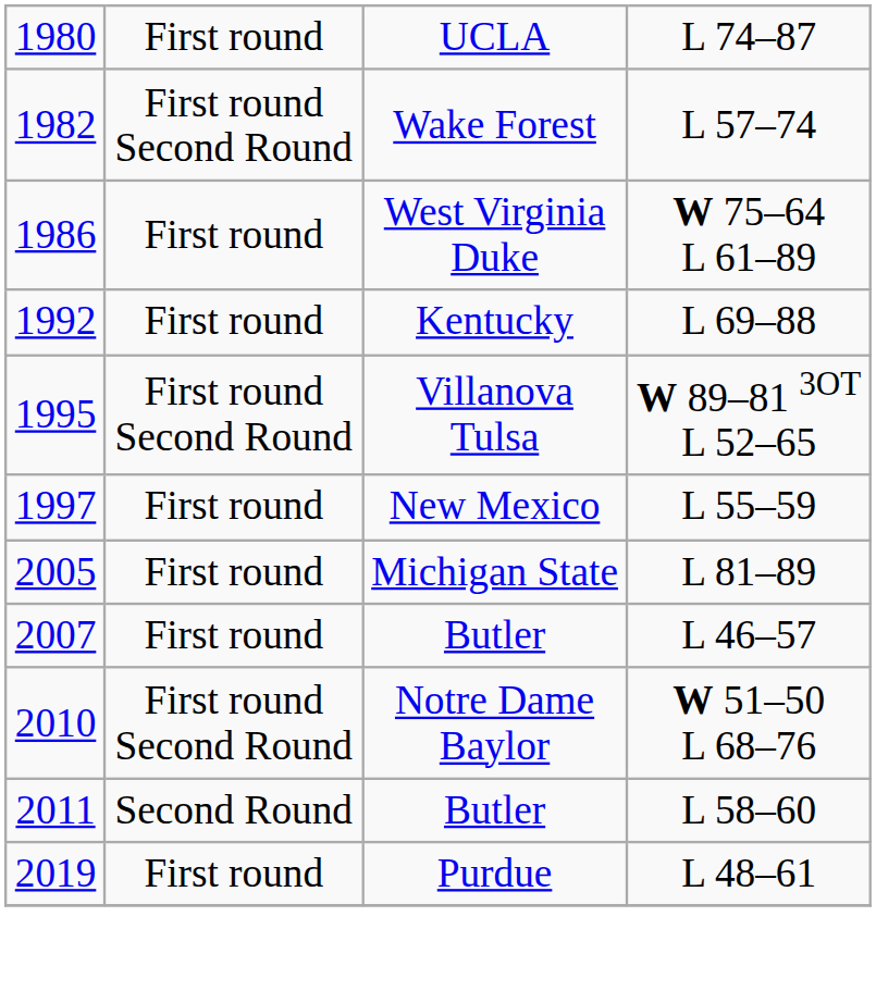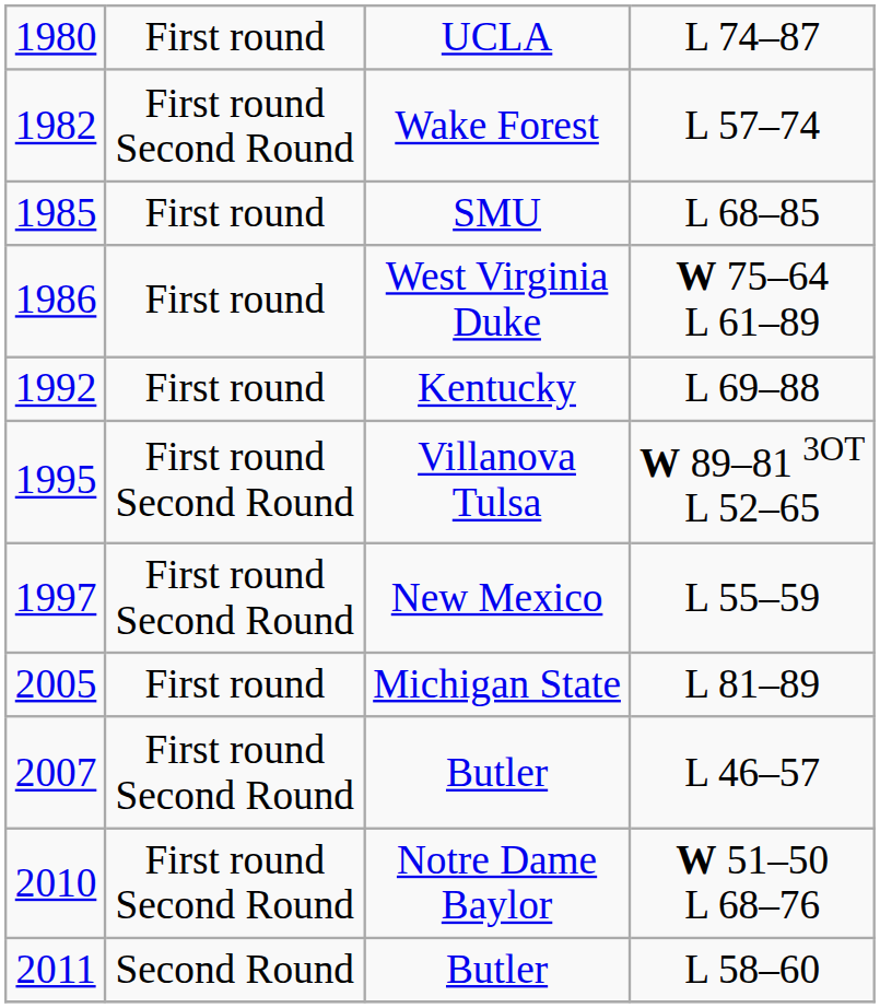+ row: 1985 | First round | SMU | L 68–85
New Mexico | column 2: First round -> First round Second Round
2007 / Butler | column 2: First round -> First round Second Round
- row: 2019 | First round | Purdue | L 48–61
